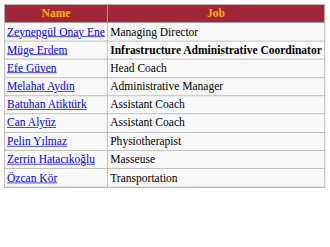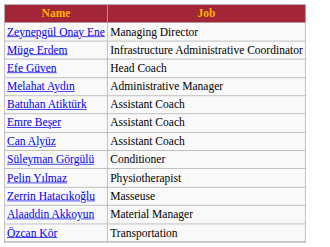Müge Erdem | Job: bold -> normal
+ row: Emre Beşer | Assistant Coach
+ row: Süleyman Görgülü | Conditioner
+ row: Alaaddin Akkoyun | Material Manager
